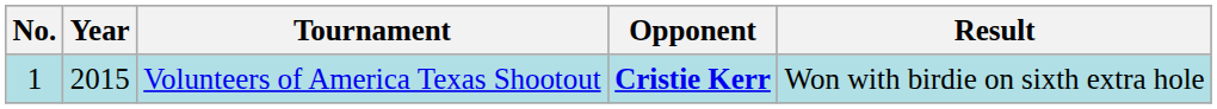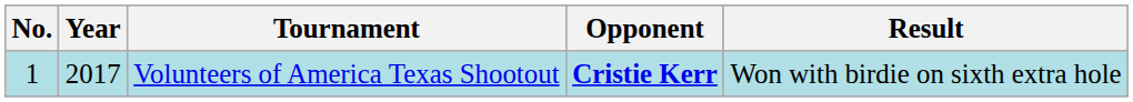Volunteers of America Texas Shootout | Year: 2015 -> 2017
